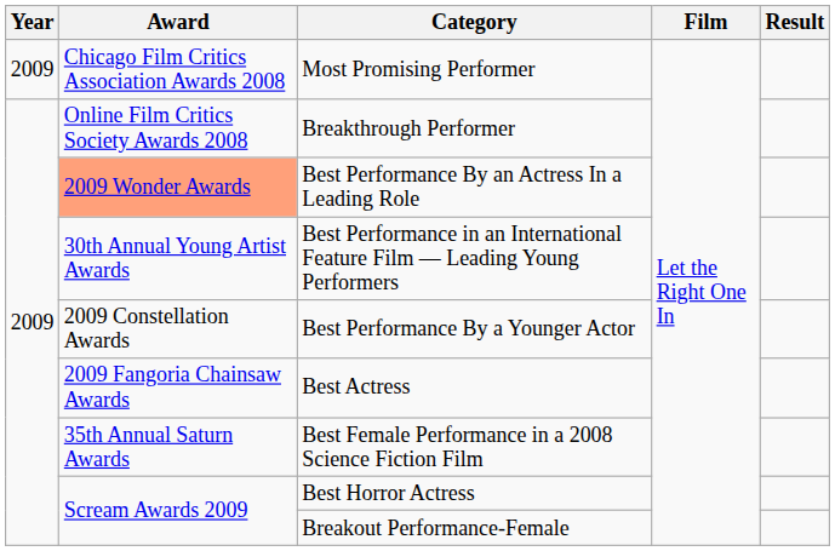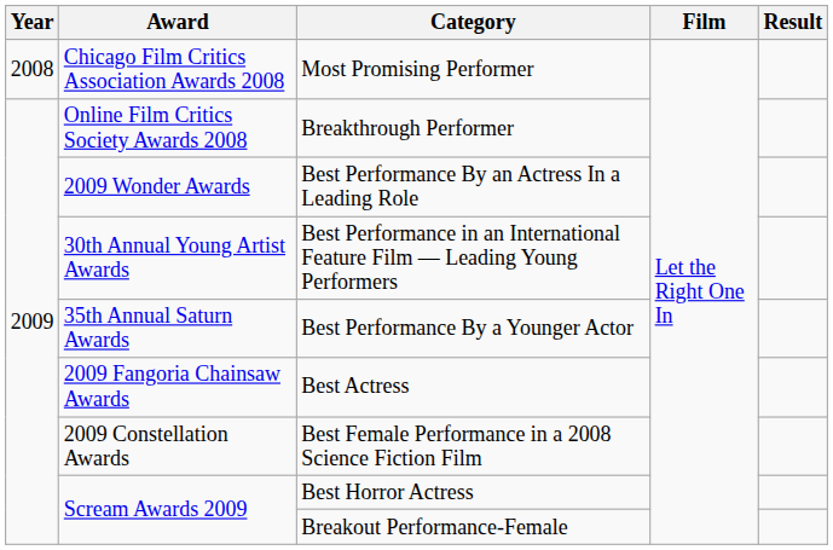Most Promising Performer | Year: 2009 -> 2008
Best Performance By an Actress In a Leading Role | Award: lightsalmon background -> no background
Best Performance By a Younger Actor | Award: 2009 Constellation Awards -> 35th Annual Saturn Awards
Best Female Performance in a 2008 Science Fiction Film | Award: 35th Annual Saturn Awards -> 2009 Constellation Awards
